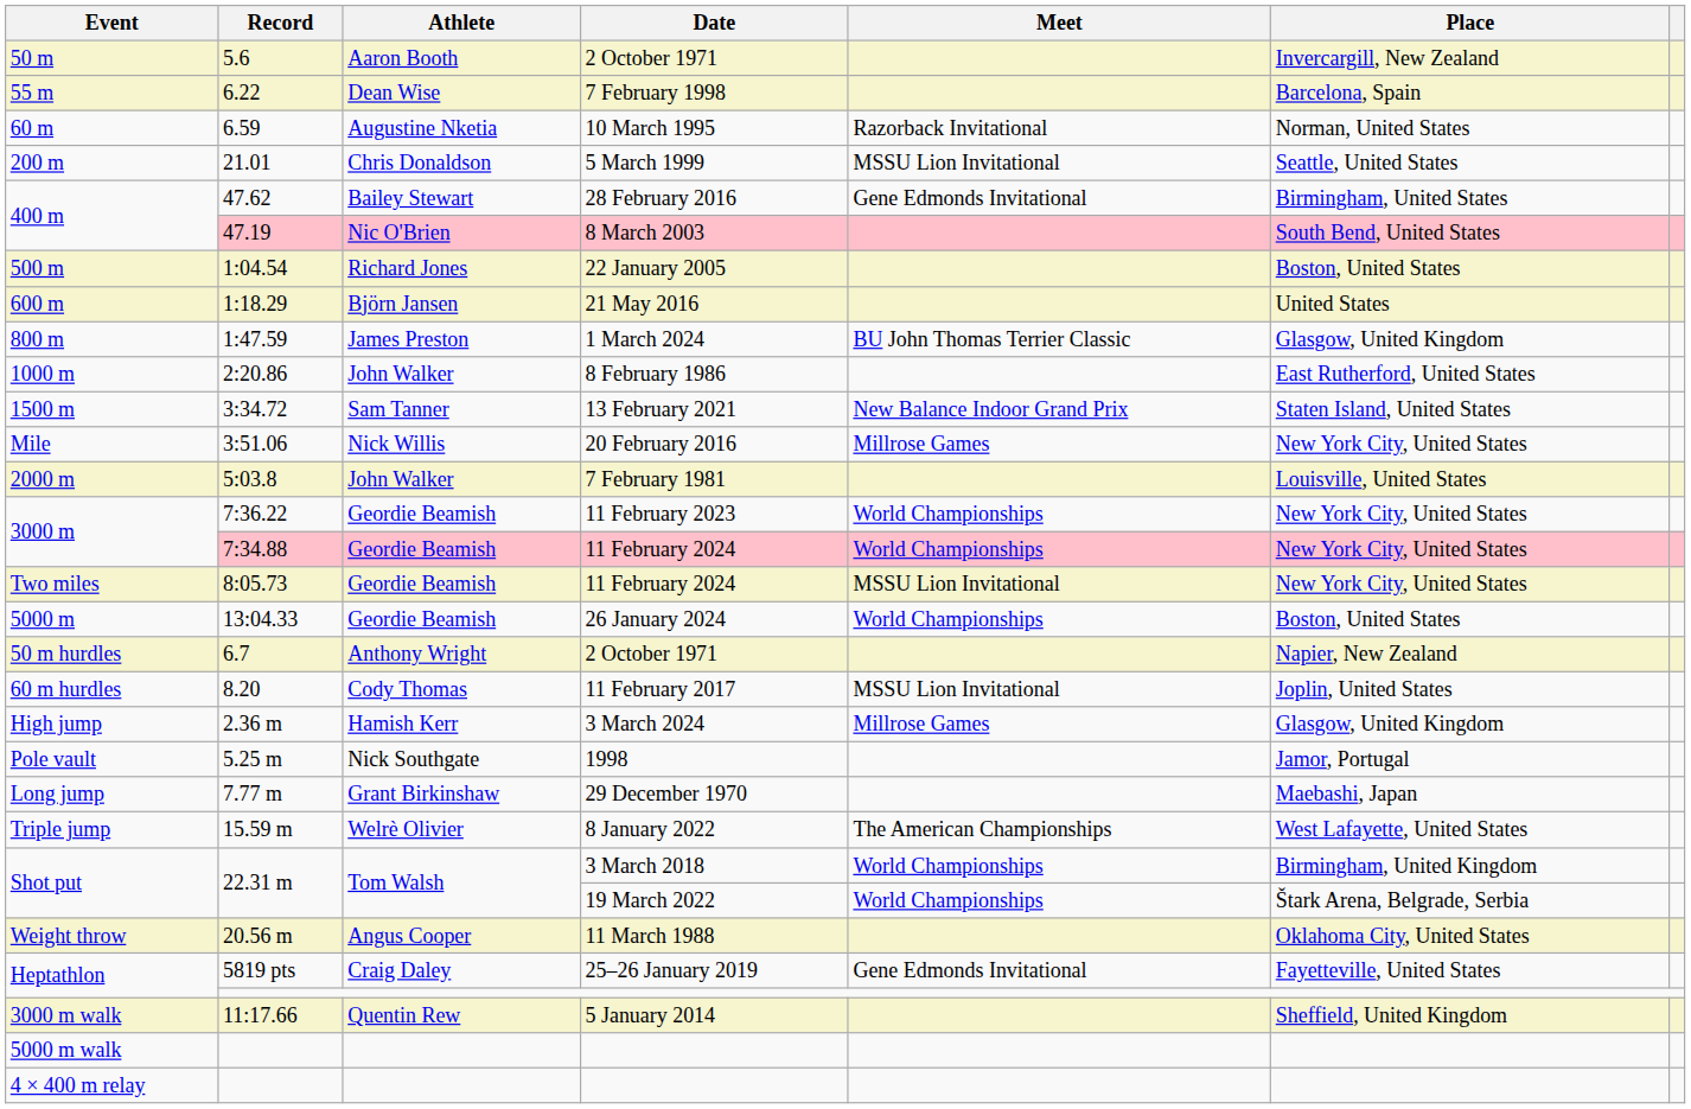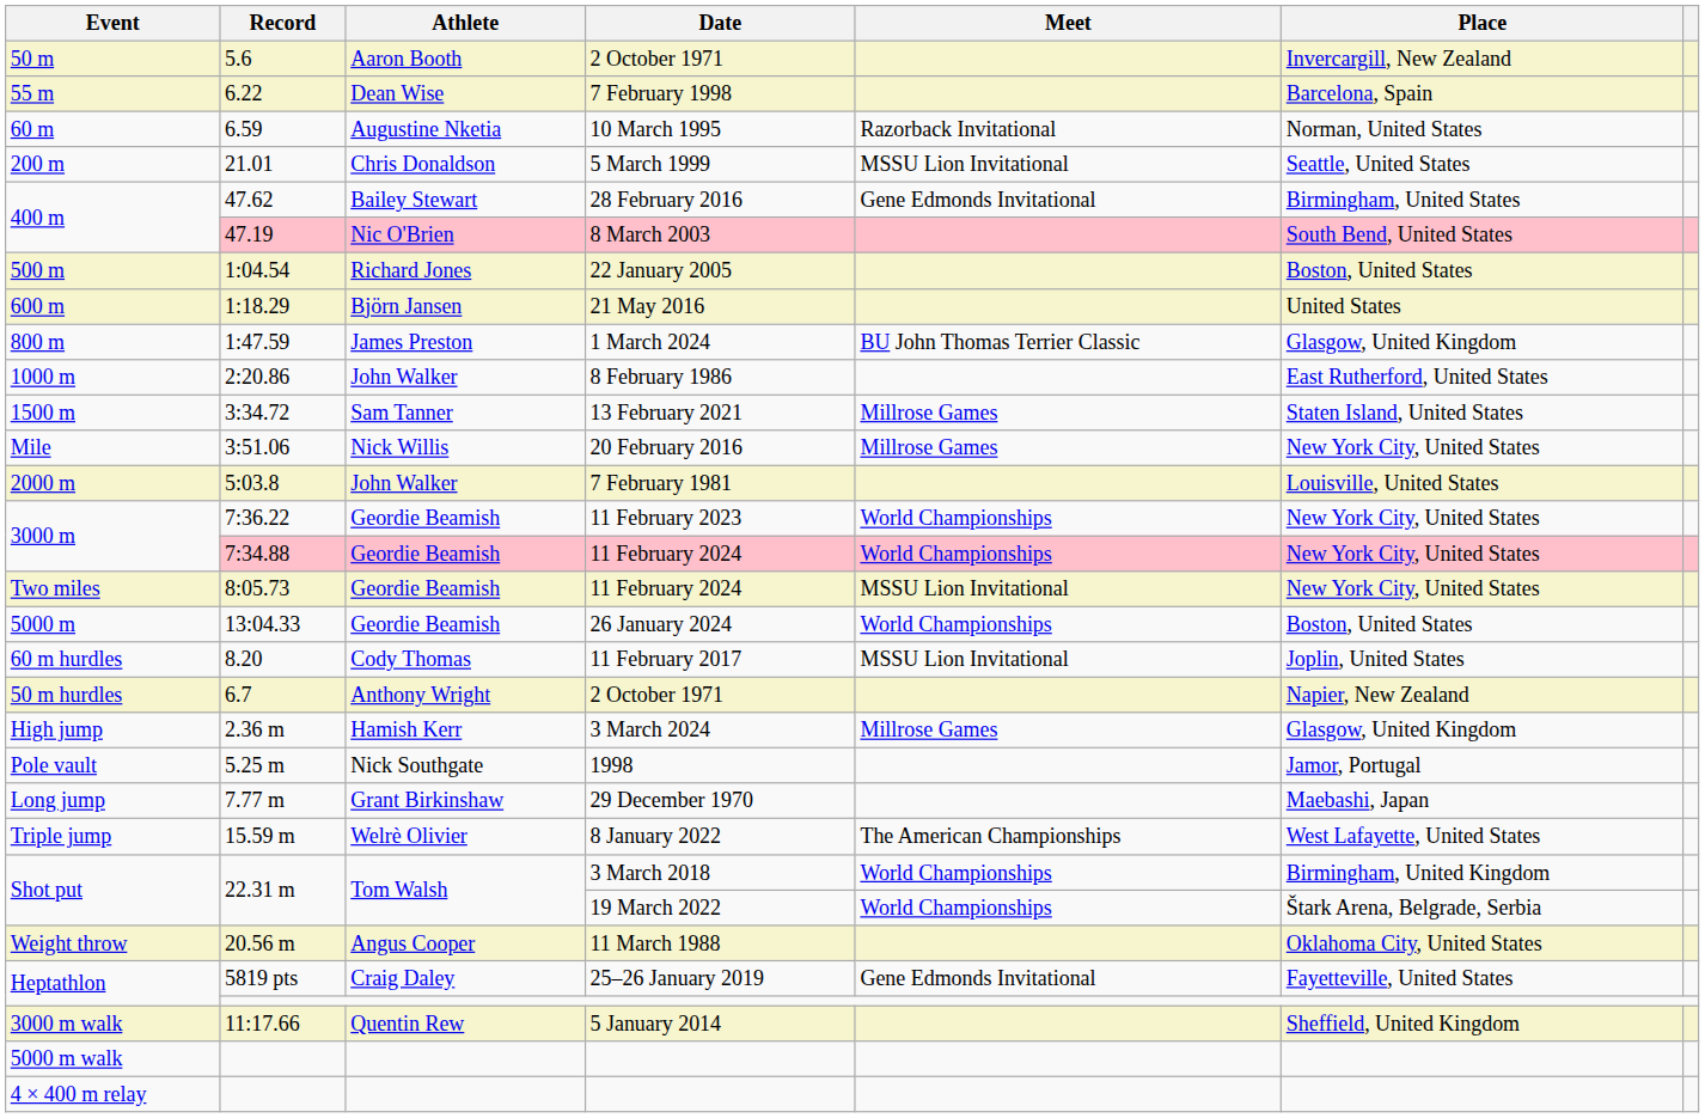3:34.72 | Meet: New Balance Indoor Grand Prix -> Millrose Games
rows swapped: 6.7 <-> 8.20
